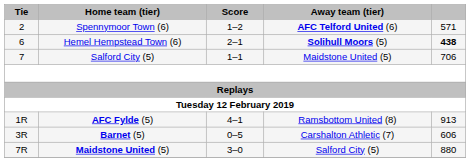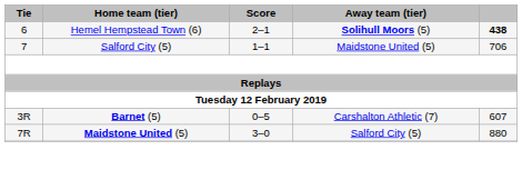- row: 2 | Spennymoor Town (6) | 1–2 | AFC Telford United (6) | 571
- row: 1R | AFC Fylde (5) | 4–1 | Ramsbottom United (8) | 913
Barnet (5) | column 5: 606 -> 607
